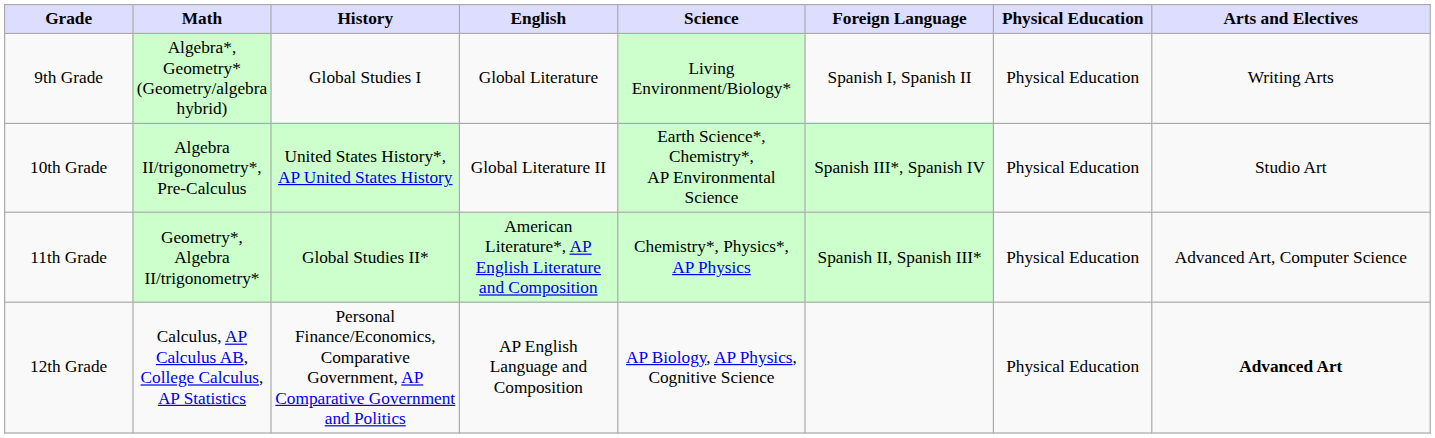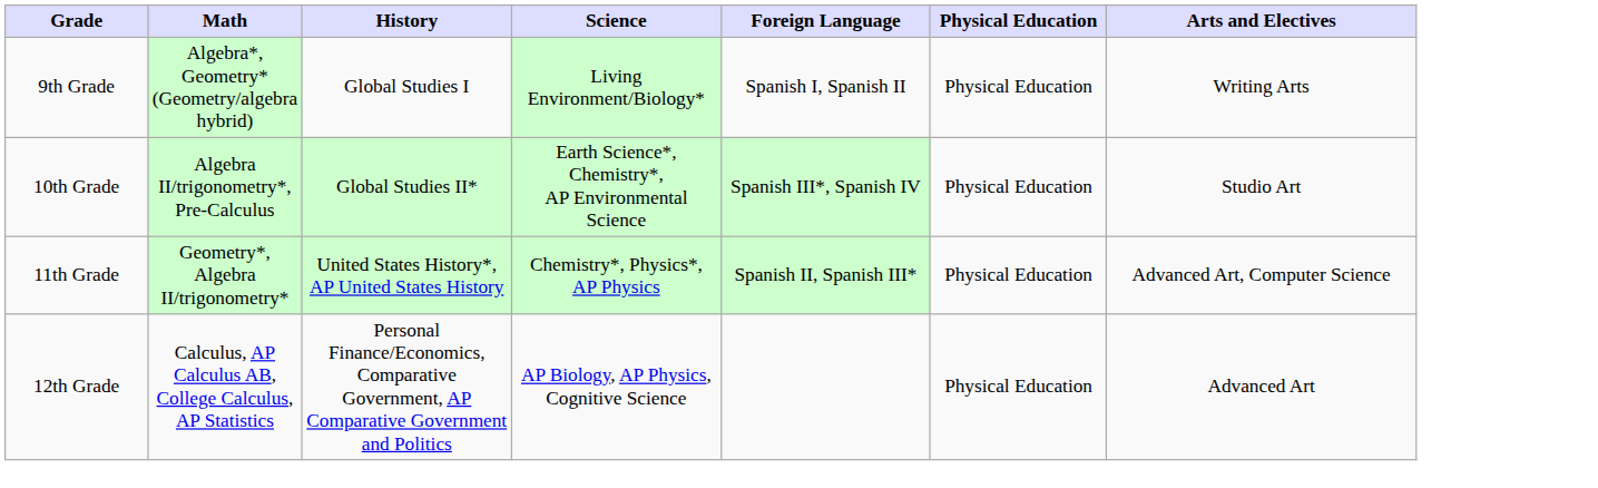- column: English | Global Literature | Global Literature II | American Literature*, AP English Literature and Composition | AP English Language and Composition
10th Grade | History: United States History*, AP United States History -> Global Studies II*
11th Grade | History: Global Studies II* -> United States History*, AP United States History
12th Grade | Arts and Electives: bold -> normal
